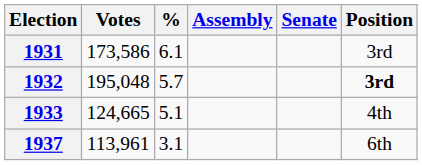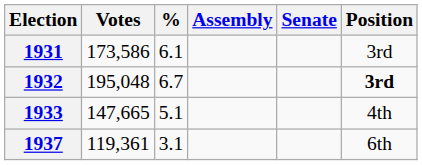1932 | %: 5.7 -> 6.7
1933 | Votes: 124,665 -> 147,665
1937 | Votes: 113,961 -> 119,361
